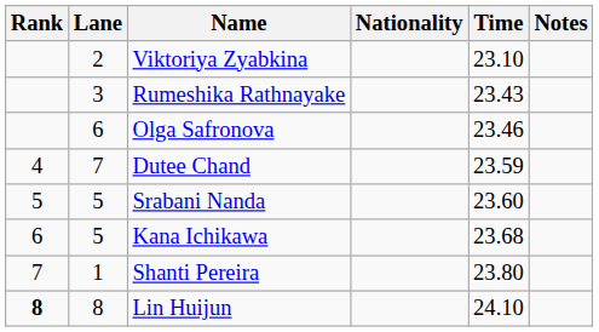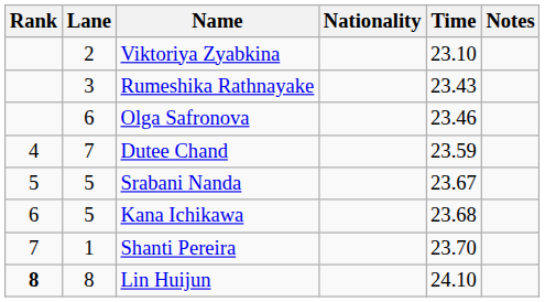Srabani Nanda | Time: 23.60 -> 23.67
Shanti Pereira | Time: 23.80 -> 23.70
